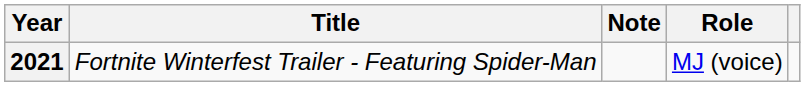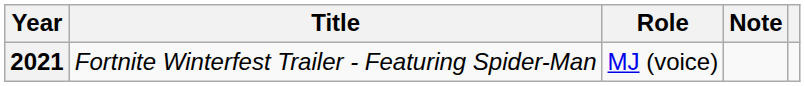columns swapped: Role <-> Note
